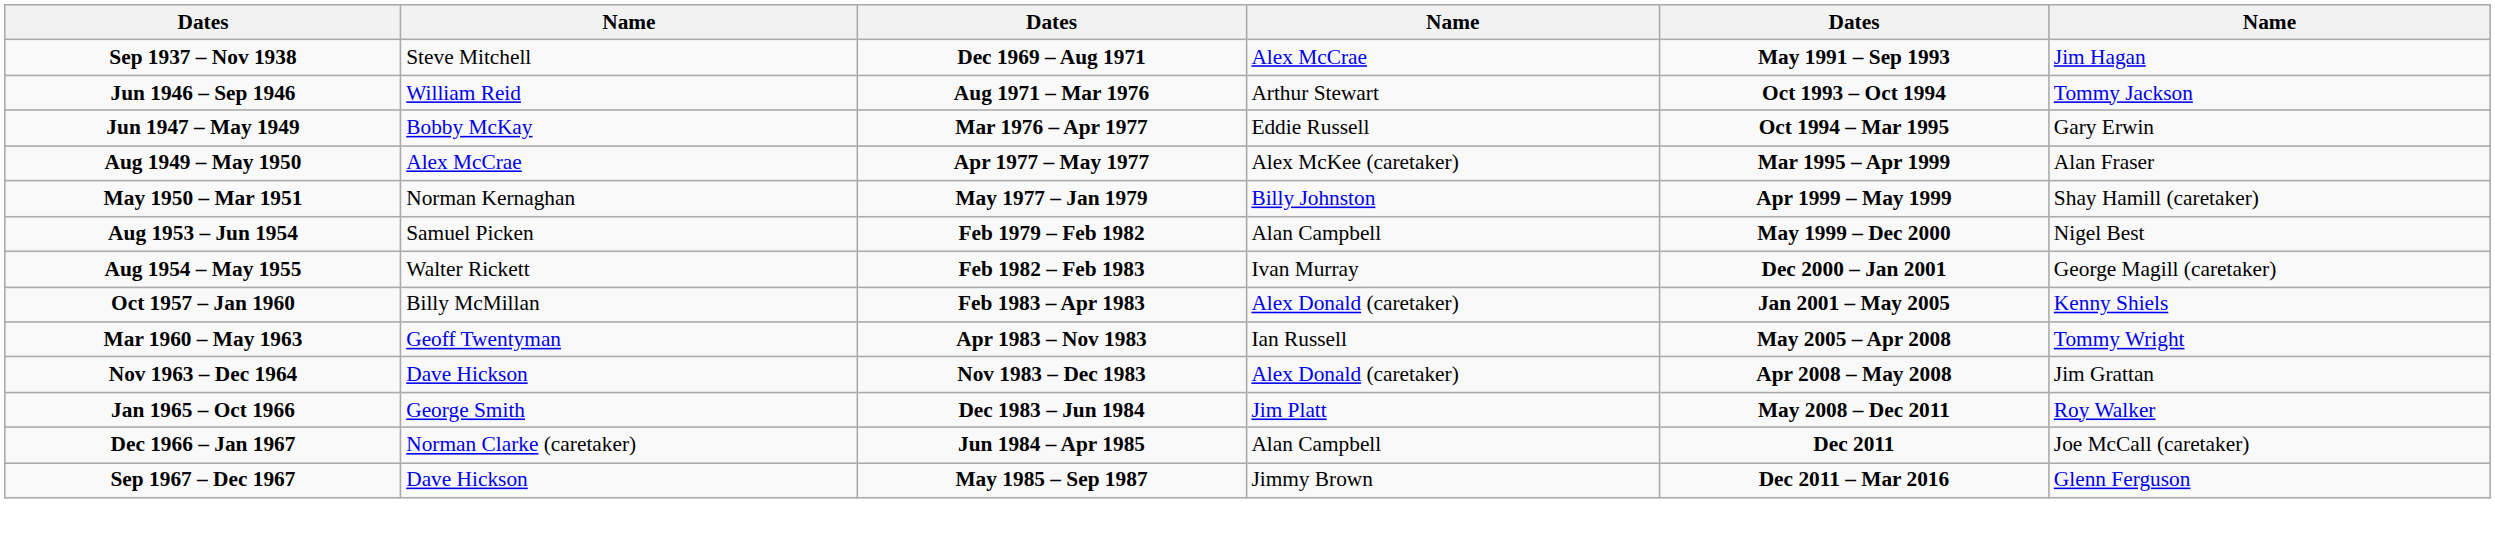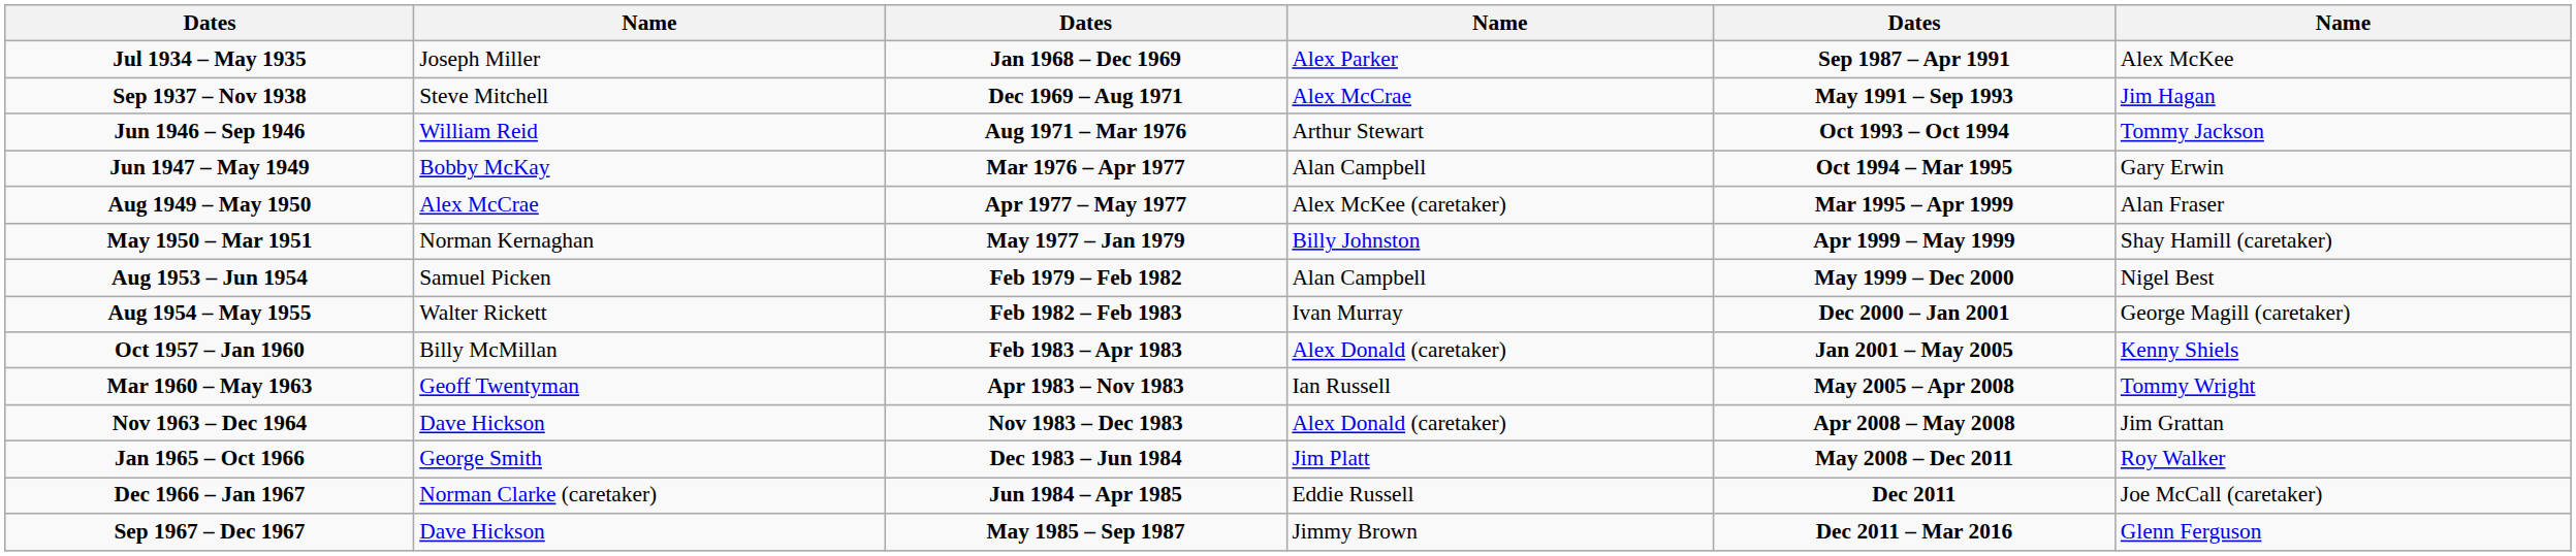+ row: Jul 1934 – May 1935 | Joseph Miller | Jan 1968 – Dec 1969 | Alex Parker | Sep 1987 – Apr 1991 | Alex McKee
Jun 1947 – May 1949 | column 4: Eddie Russell -> Alan Campbell
Dec 1966 – Jan 1967 | column 4: Alan Campbell -> Eddie Russell
